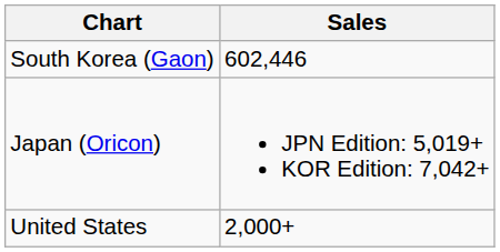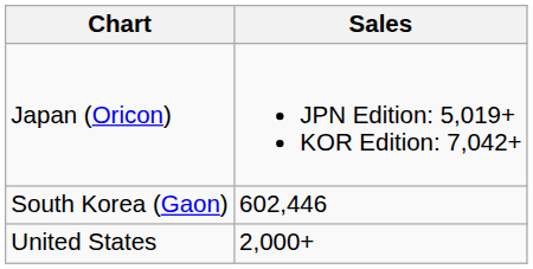rows swapped: South Korea (Gaon) <-> Japan (Oricon)
